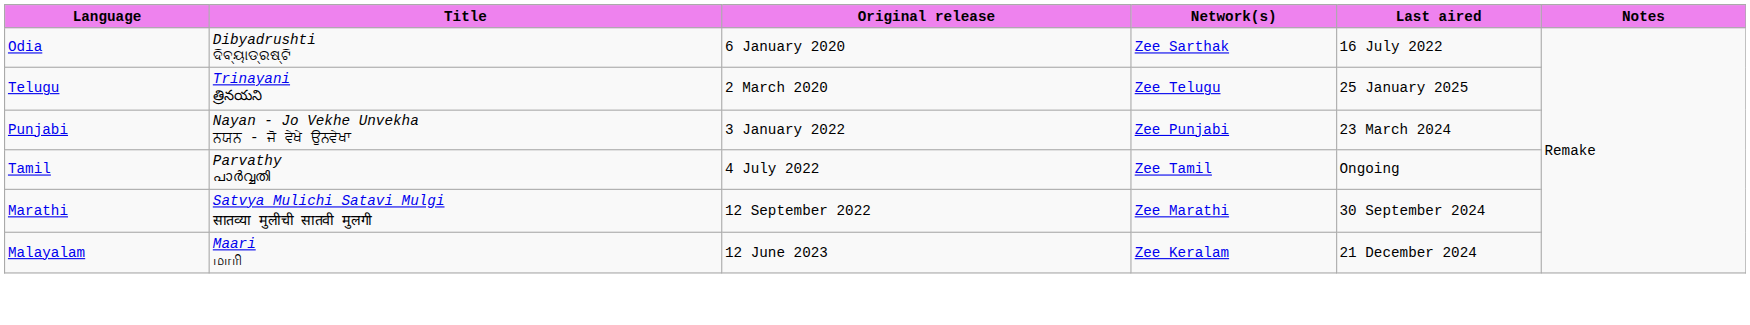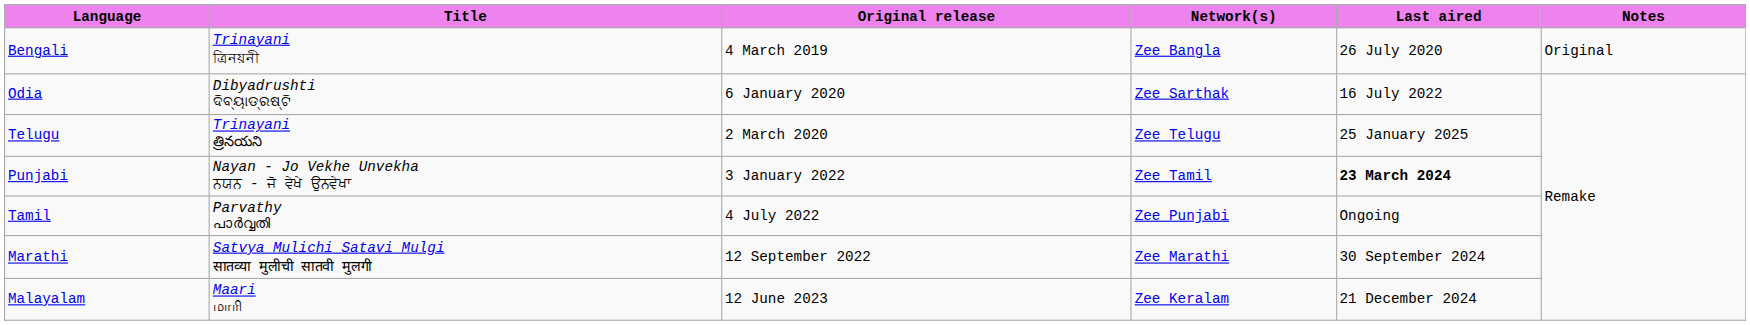+ row: Bengali | Trinayani ত্রিনয়নী | 4 March 2019 | Zee Bangla | 26 July 2020 | Original
Punjabi | Network(s): Zee Punjabi -> Zee Tamil
Punjabi | Last aired: normal -> bold
Tamil | Network(s): Zee Tamil -> Zee Punjabi
